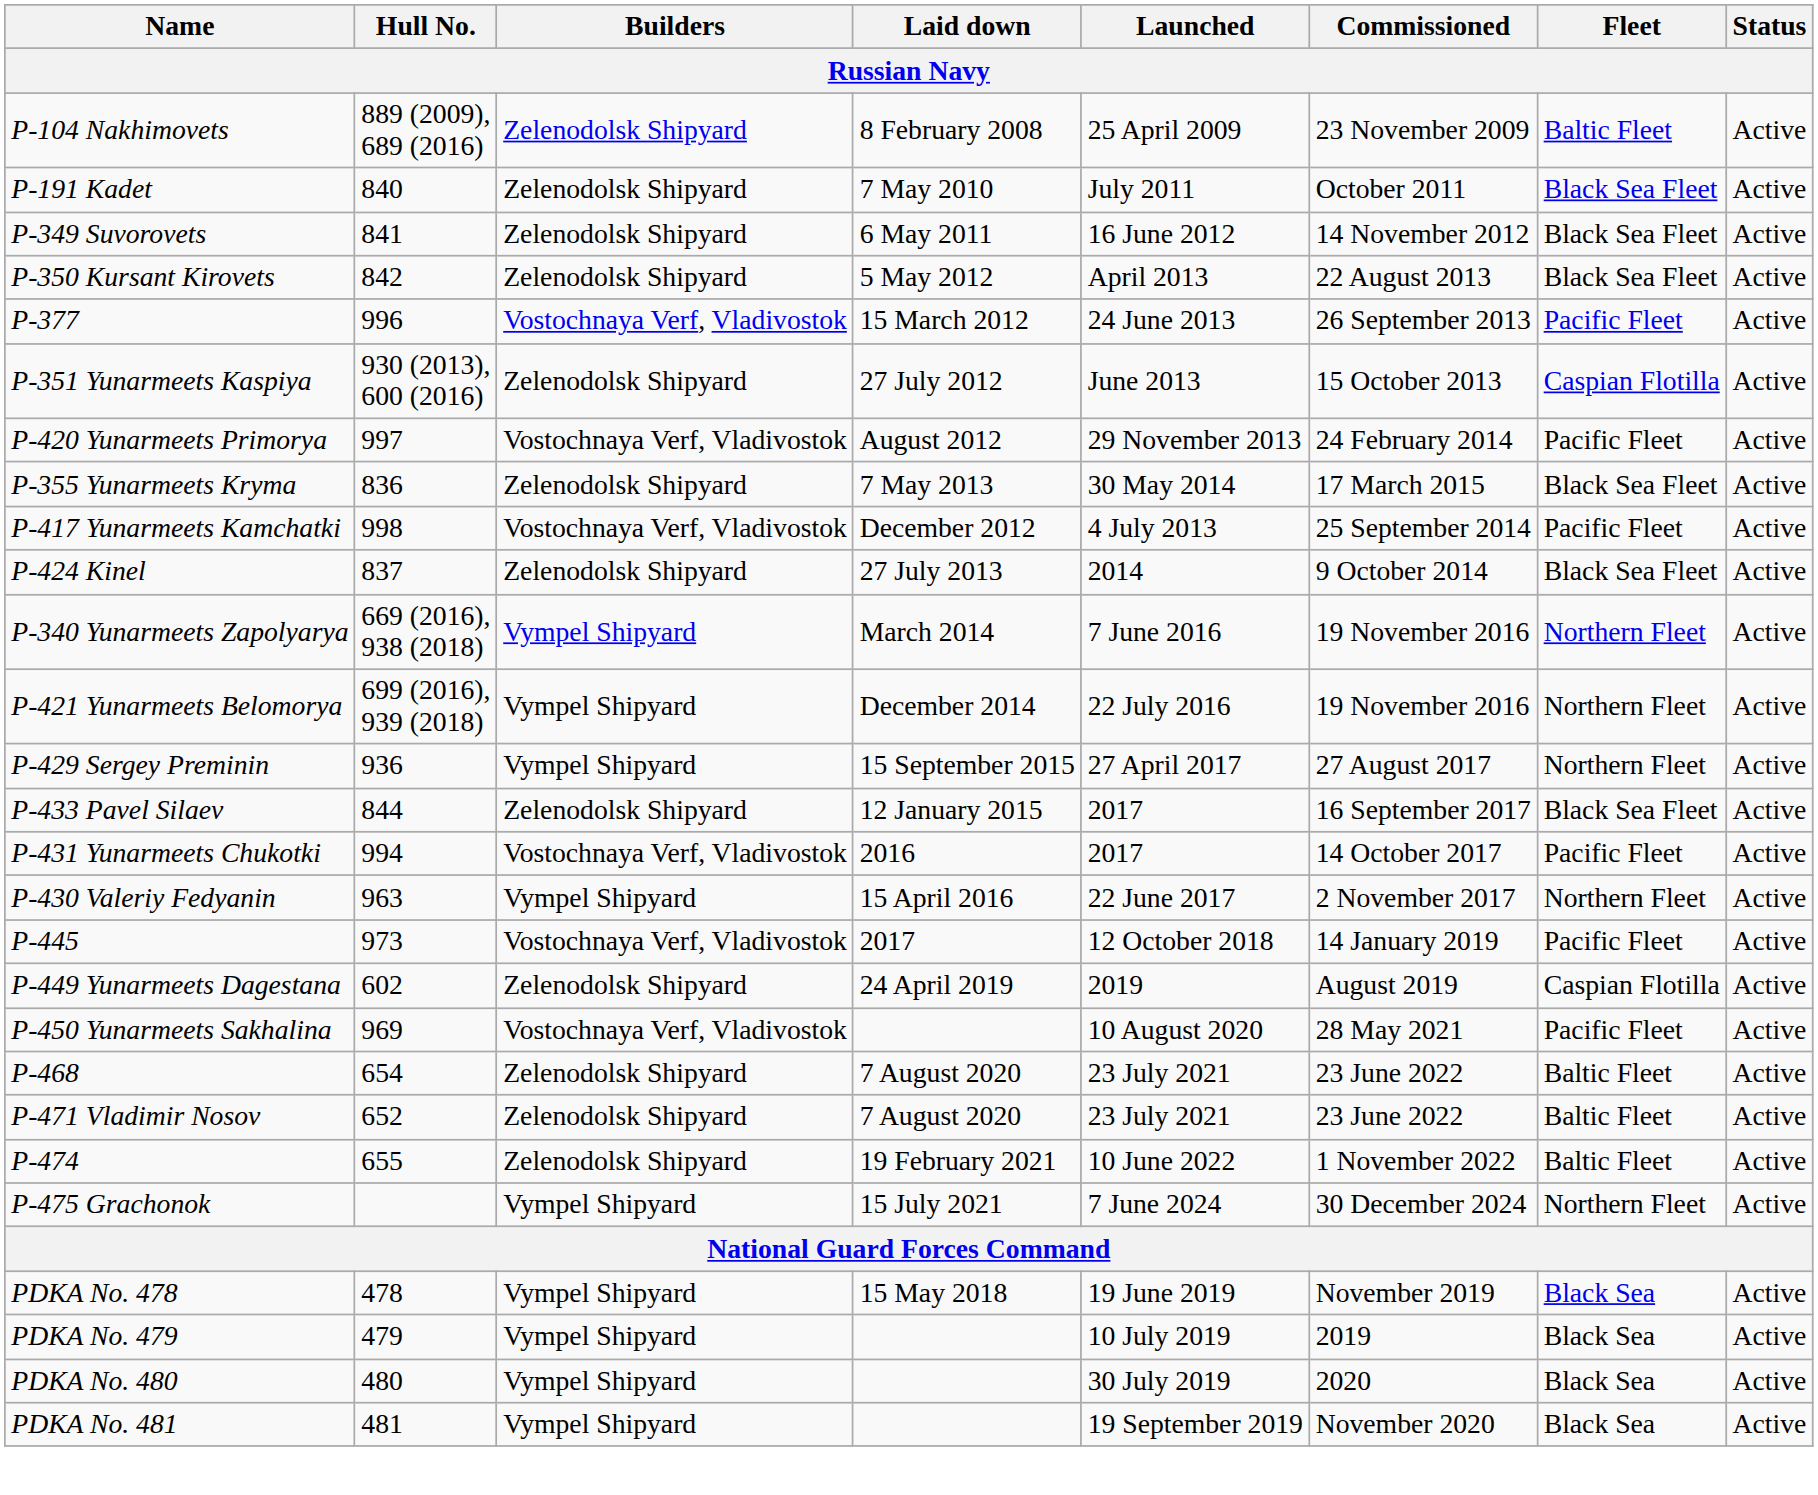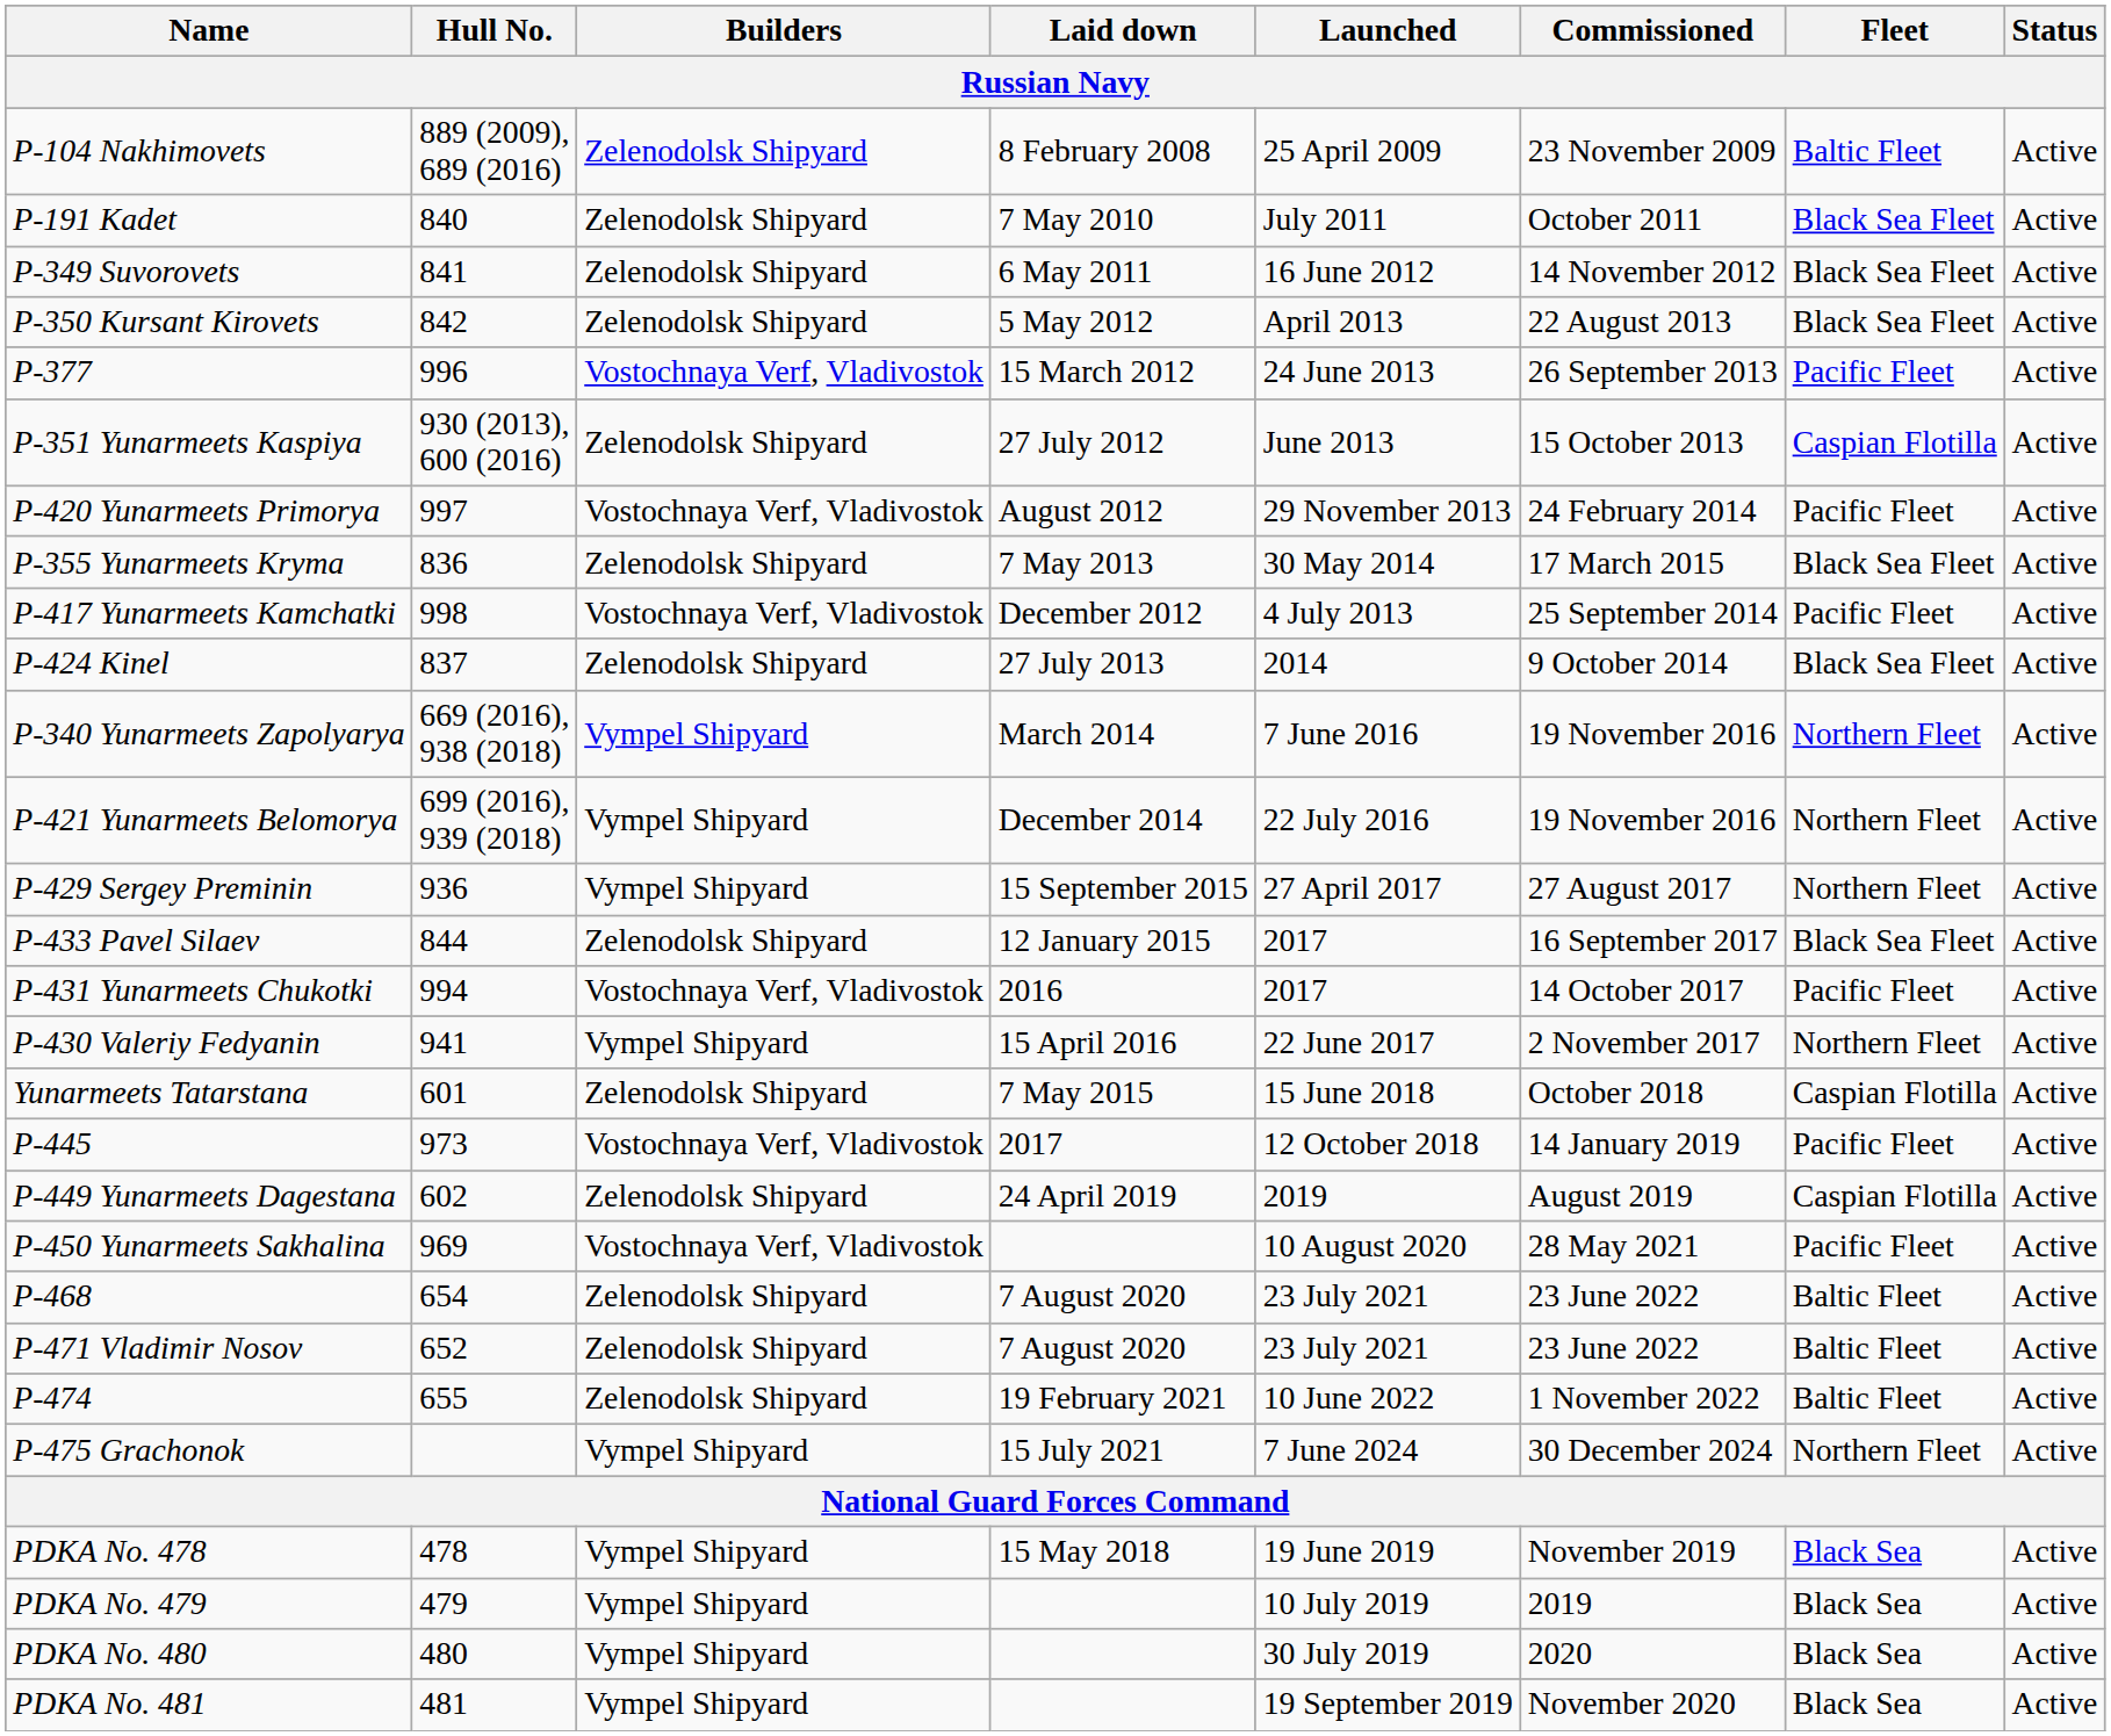P-430 Valeriy Fedyanin | Hull No.: 963 -> 941
+ row: Yunarmeets Tatarstana | 601 | Zelenodolsk Shipyard | 7 May 2015 | 15 June 2018 | October 2018 | Caspian Flotilla | Active
